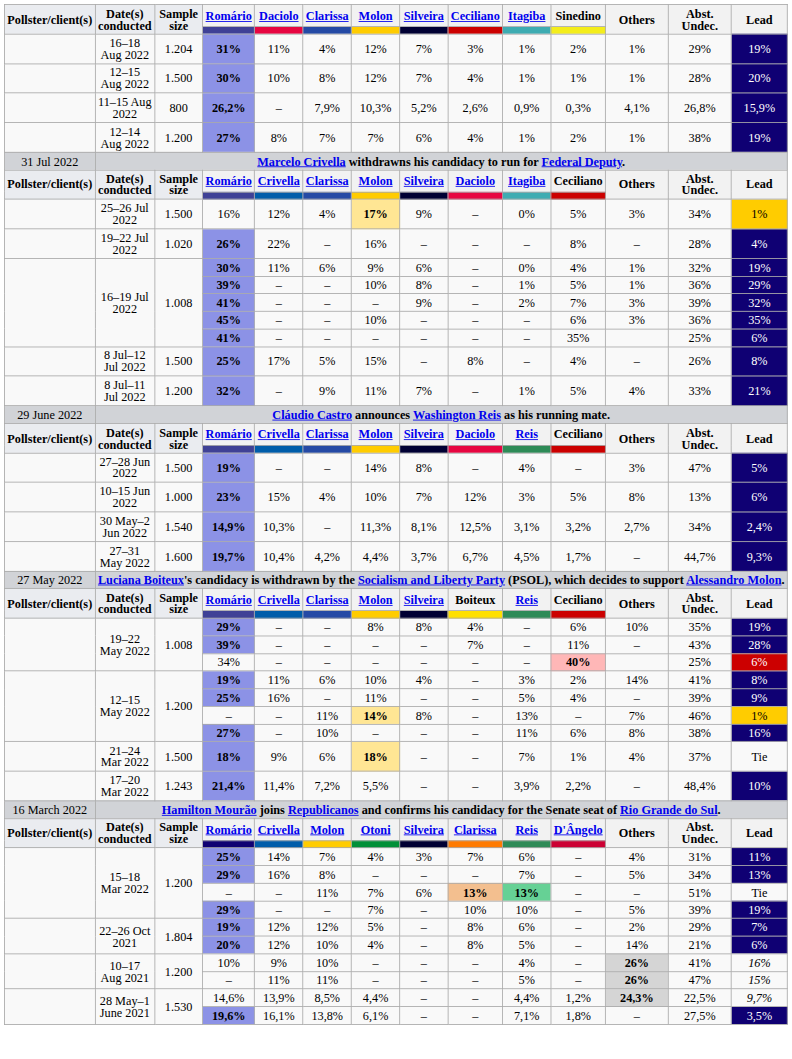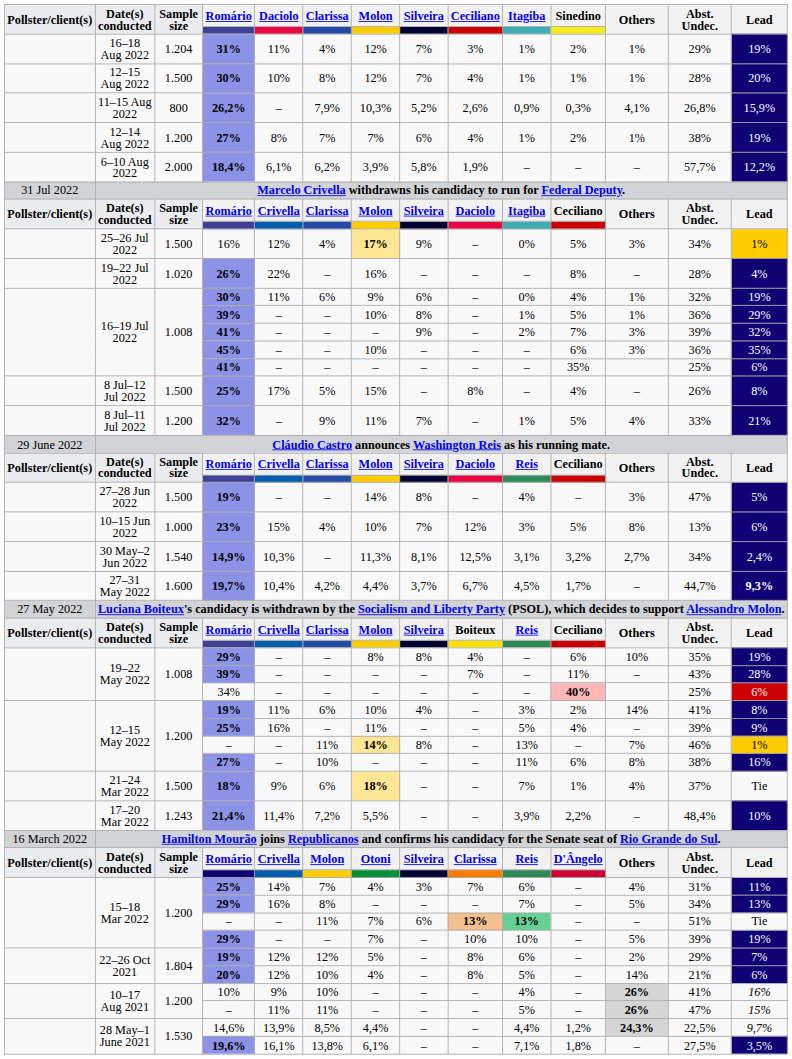+ row: 6–10 Aug 2022 | 2.000 | 18,4% | 6,1% | 6,2% | 3,9% | 5,8% | 1,9% | – | – | – | 57,7% | 12,2%
19,7% | Lead: normal -> bold
